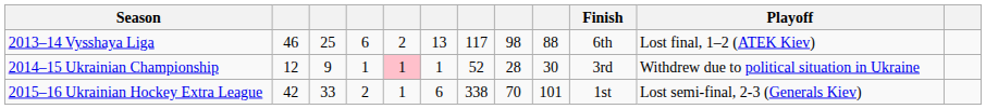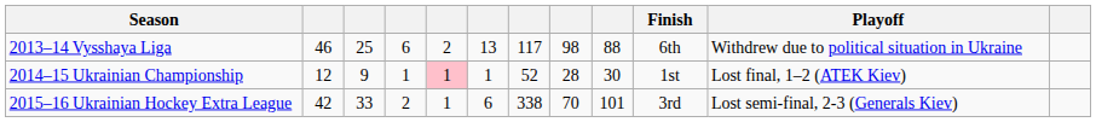2013–14 Vysshaya Liga | Playoff: Lost final, 1–2 (ATEK Kiev) -> Withdrew due to political situation in Ukraine
2014–15 Ukrainian Championship | Finish: 3rd -> 1st
2014–15 Ukrainian Championship | Playoff: Withdrew due to political situation in Ukraine -> Lost final, 1–2 (ATEK Kiev)
2015–16 Ukrainian Hockey Extra League | Finish: 1st -> 3rd
